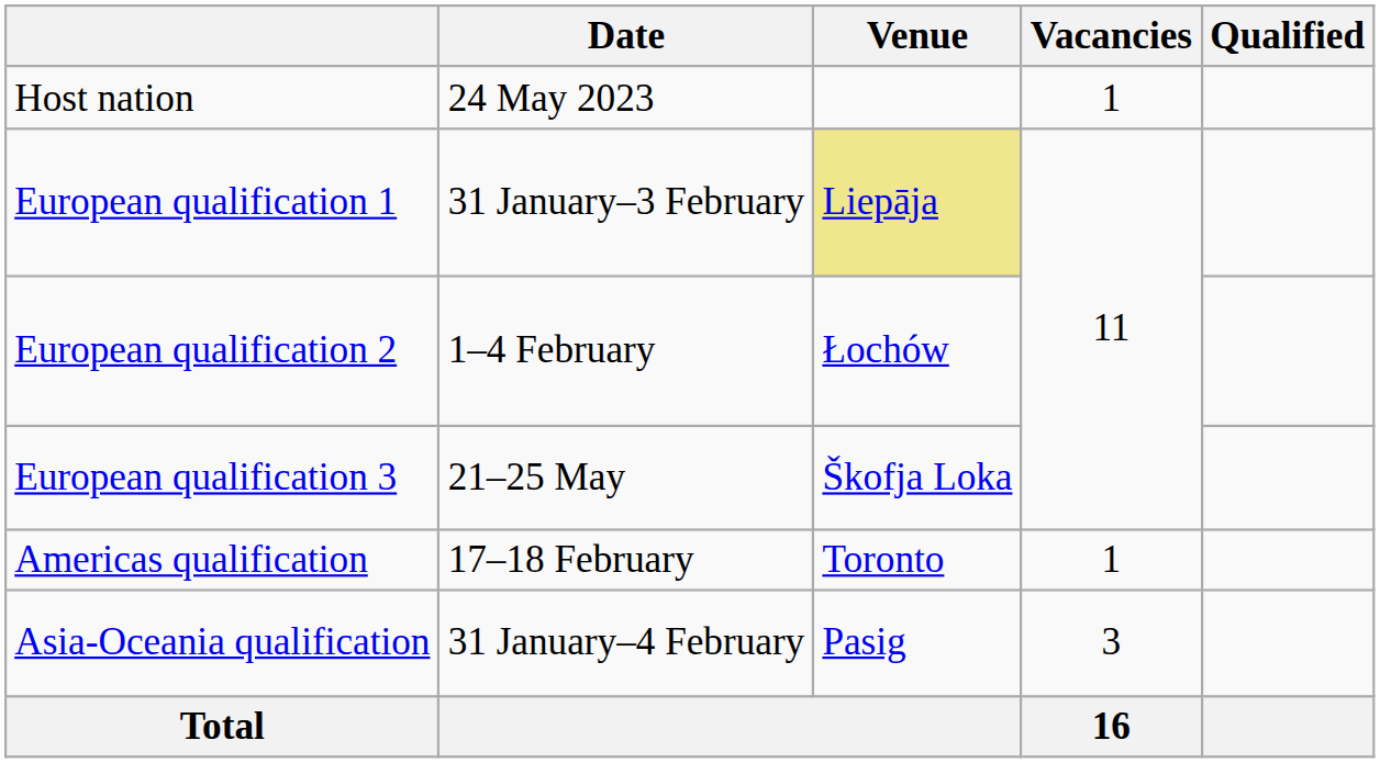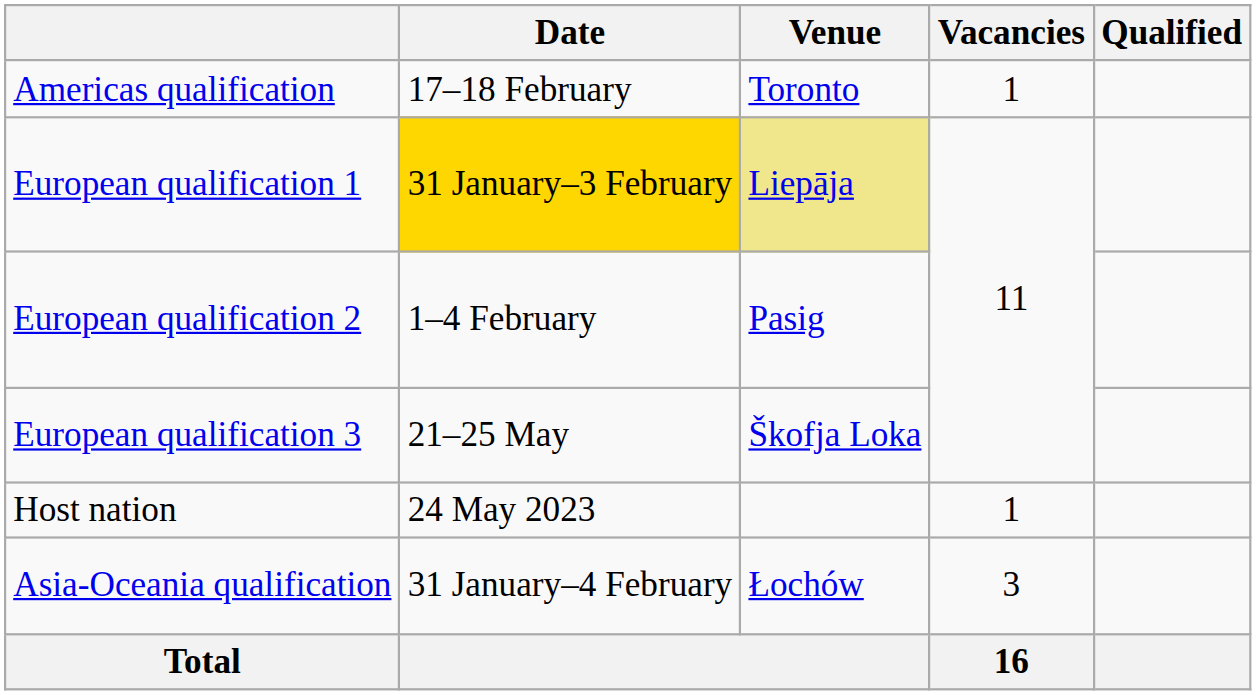rows swapped: Host nation <-> Americas qualification
European qualification 1 | Date: no background -> gold background
European qualification 2 | Venue: Łochów -> Pasig
Asia-Oceania qualification | Venue: Pasig -> Łochów
